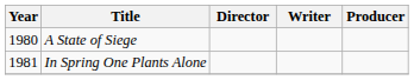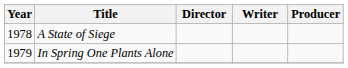A State of Siege | Year: 1980 -> 1978
In Spring One Plants Alone | Year: 1981 -> 1979
